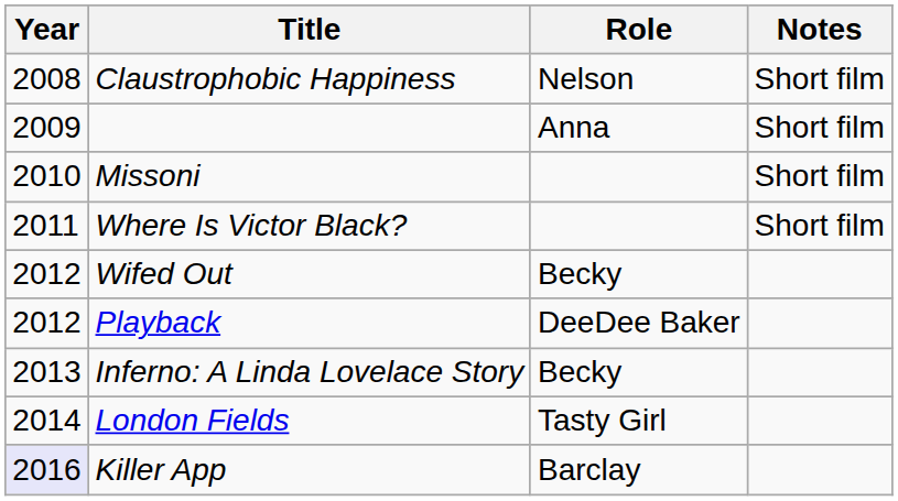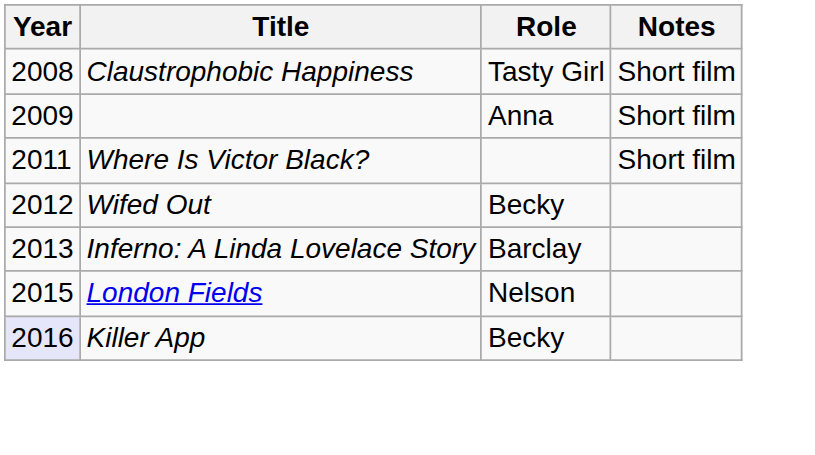Claustrophobic Happiness | Role: Nelson -> Tasty Girl
- row: 2010 | Missoni | Short film
- row: 2012 | Playback | DeeDee Baker
Inferno: A Linda Lovelace Story | Role: Becky -> Barclay
London Fields | Year: 2014 -> 2015
London Fields | Role: Tasty Girl -> Nelson
Killer App | Role: Barclay -> Becky
